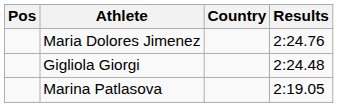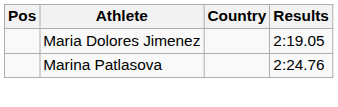Maria Dolores Jimenez | Results: 2:24.76 -> 2:19.05
- row: Gigliola Giorgi | 2:24.48
Marina Patlasova | Results: 2:19.05 -> 2:24.76
